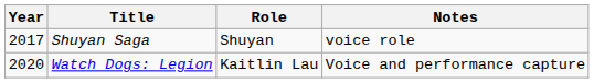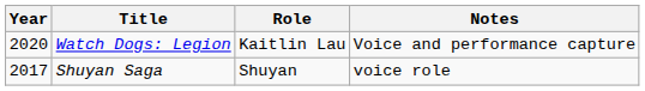rows swapped: Shuyan Saga <-> Watch Dogs: Legion
